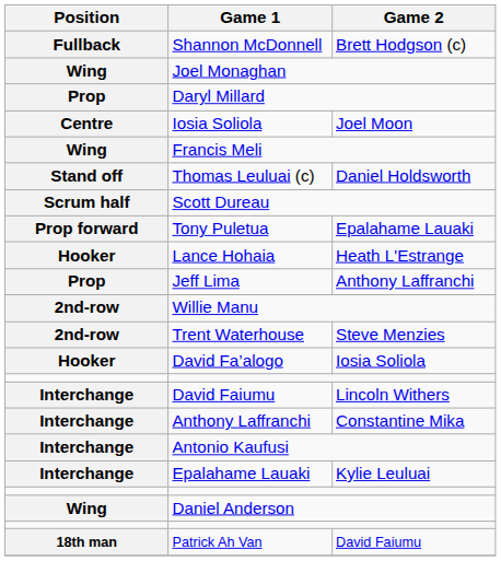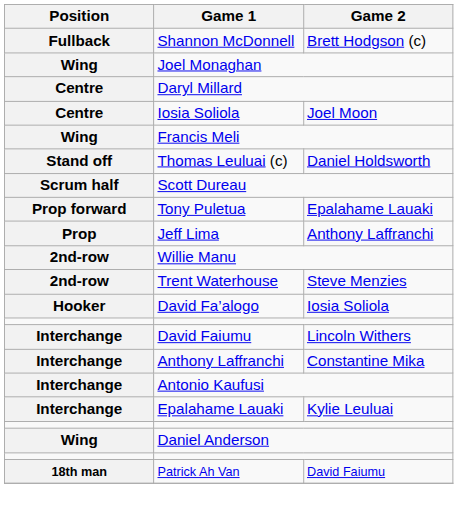Daryl Millard | Position: Prop -> Centre
- row: Hooker | Lance Hohaia | Heath L'Estrange
